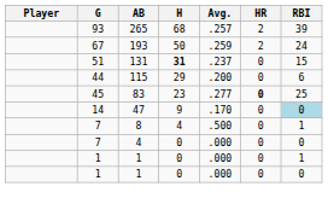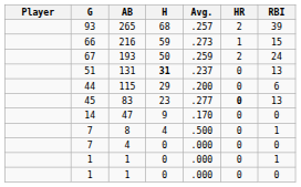+ row: 66 | 216 | 59 | .273 | 1 | 15
131 | RBI: 15 -> 13
83 | RBI: 25 -> 13
47 | RBI: lightblue background -> no background
